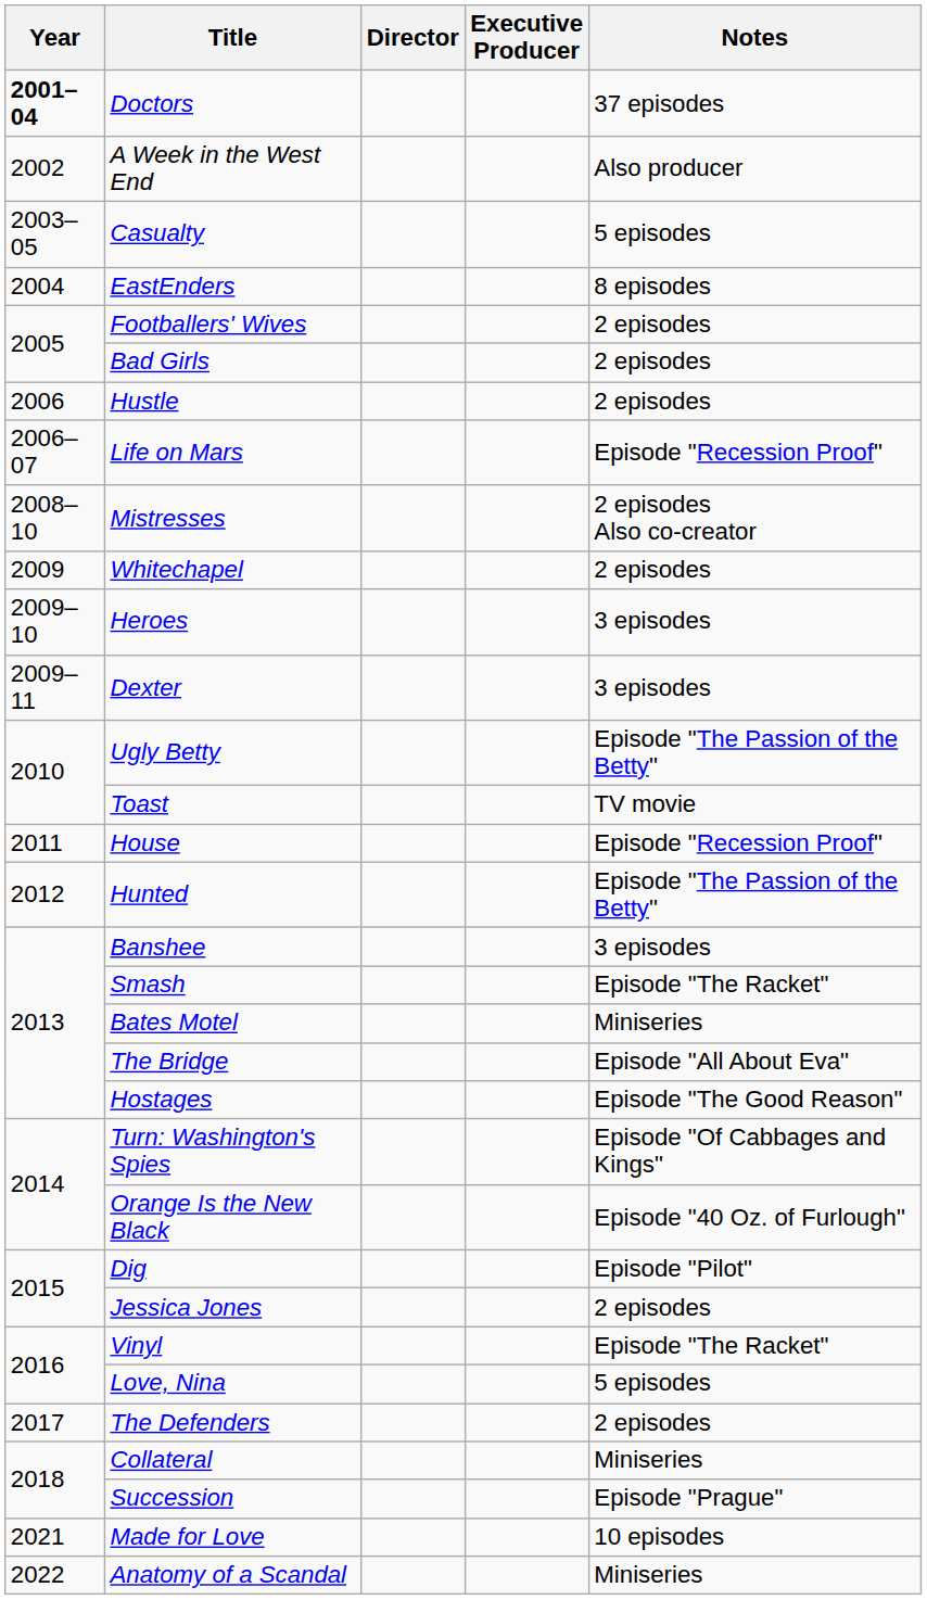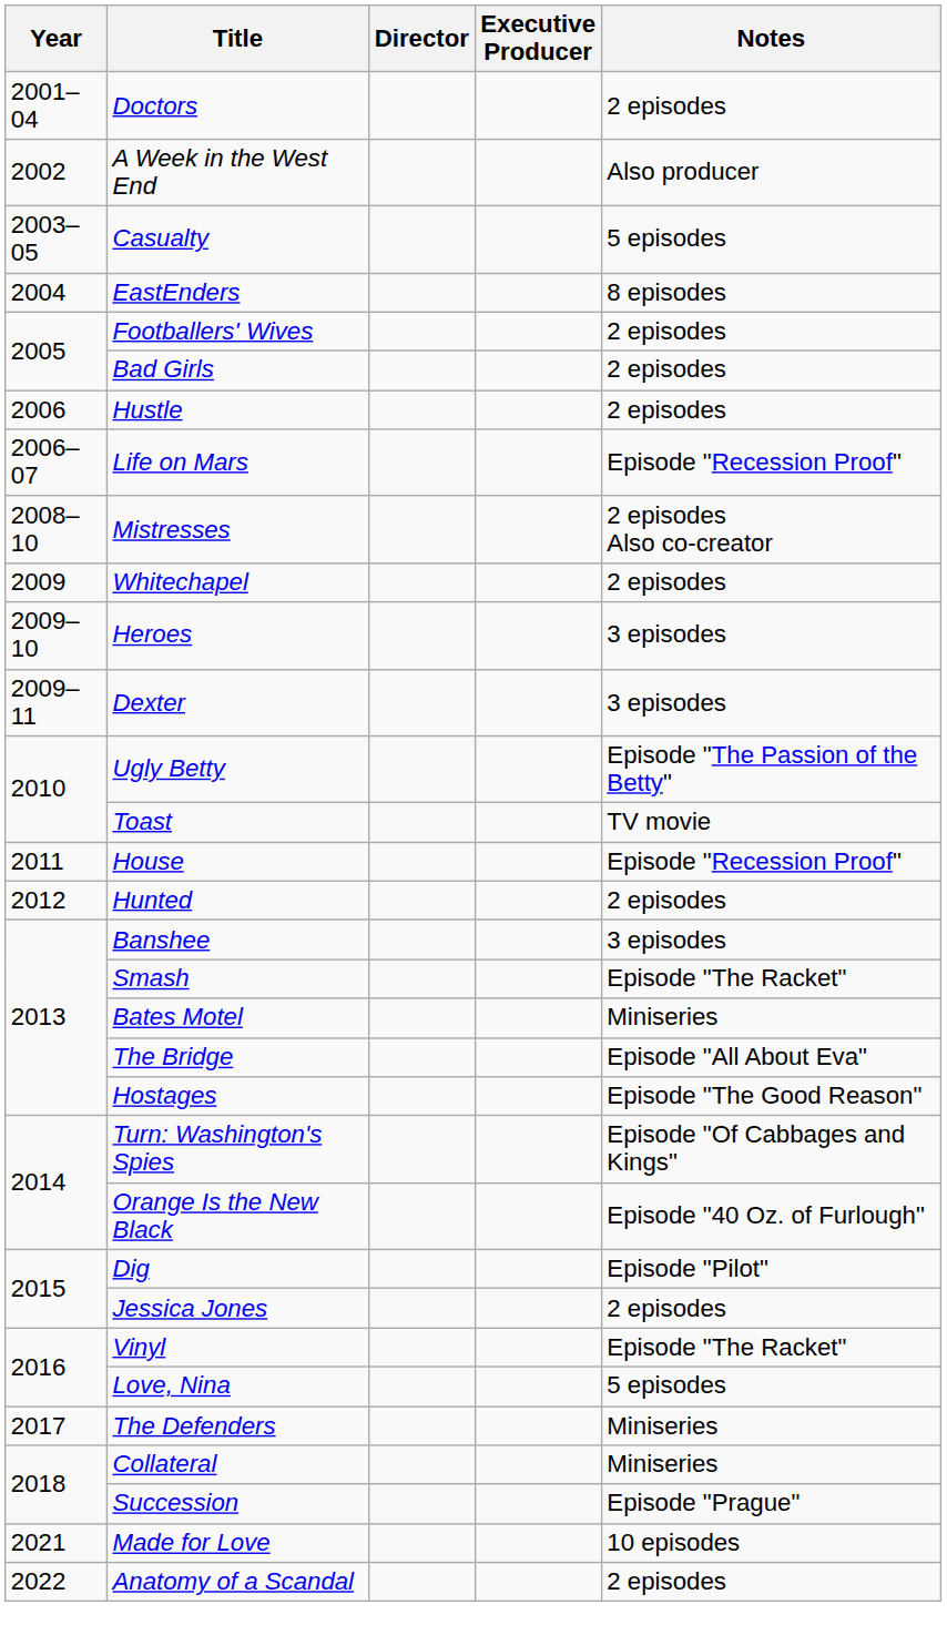Doctors | Year: bold -> normal
Doctors | Notes: 37 episodes -> 2 episodes
Hunted | Notes: Episode "The Passion of the Betty" -> 2 episodes
The Defenders | Notes: 2 episodes -> Miniseries
Anatomy of a Scandal | Notes: Miniseries -> 2 episodes
